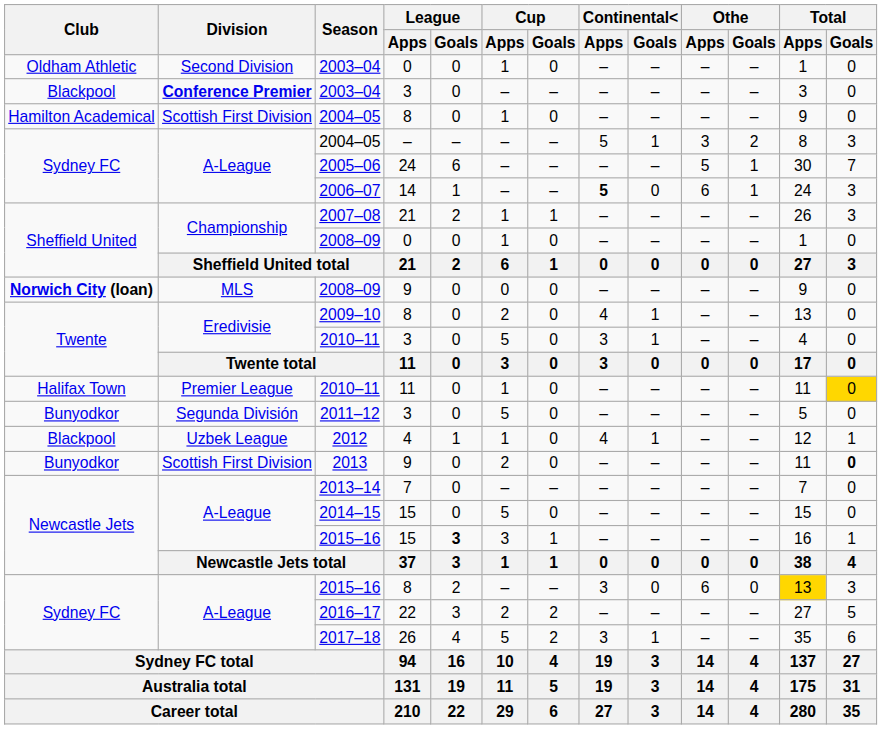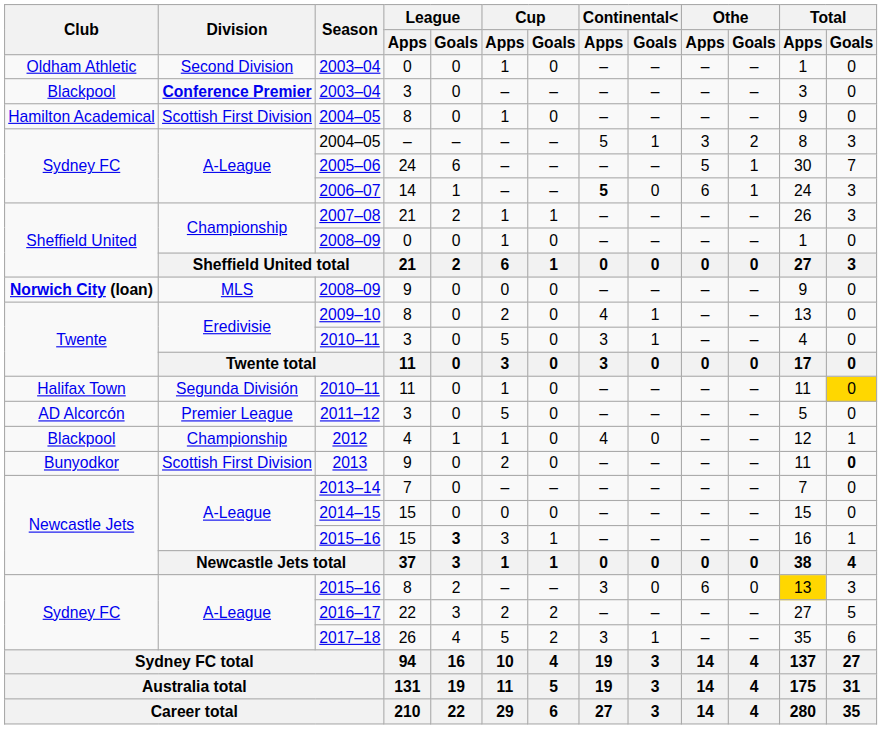2010–11 / 11 | Division: Premier League -> Segunda División
2011–12 | Club: Bunyodkor -> AD Alcorcón
2011–12 | Division: Segunda División -> Premier League
2012 | Division: Uzbek League -> Championship
2012 | Continental< / Goals: 1 -> 0
2014–15 | Cup / Apps: 5 -> 0
